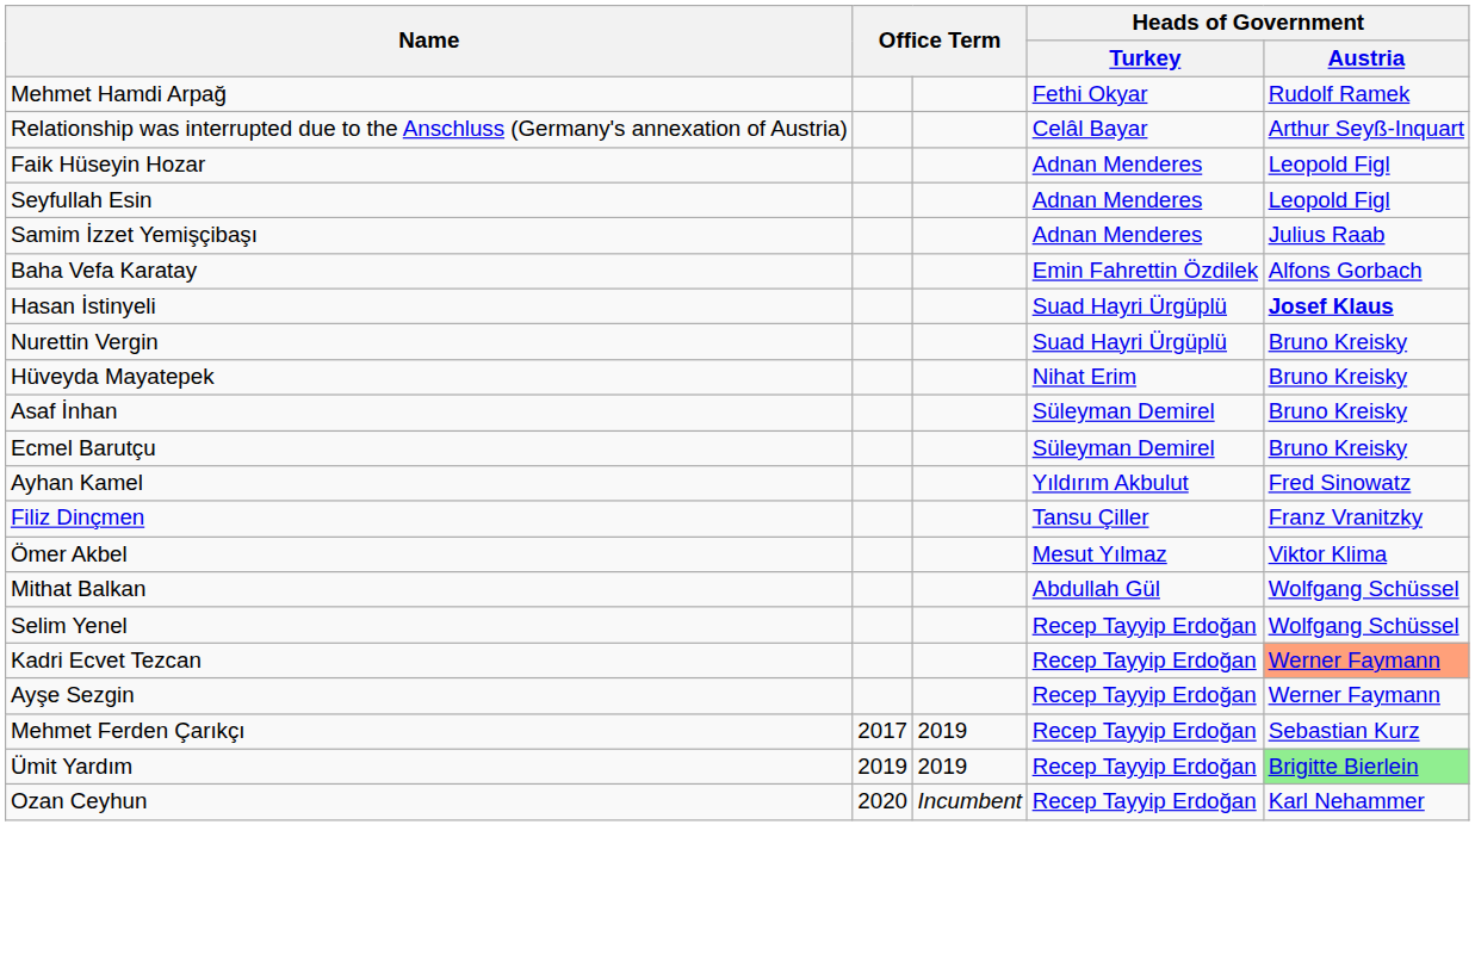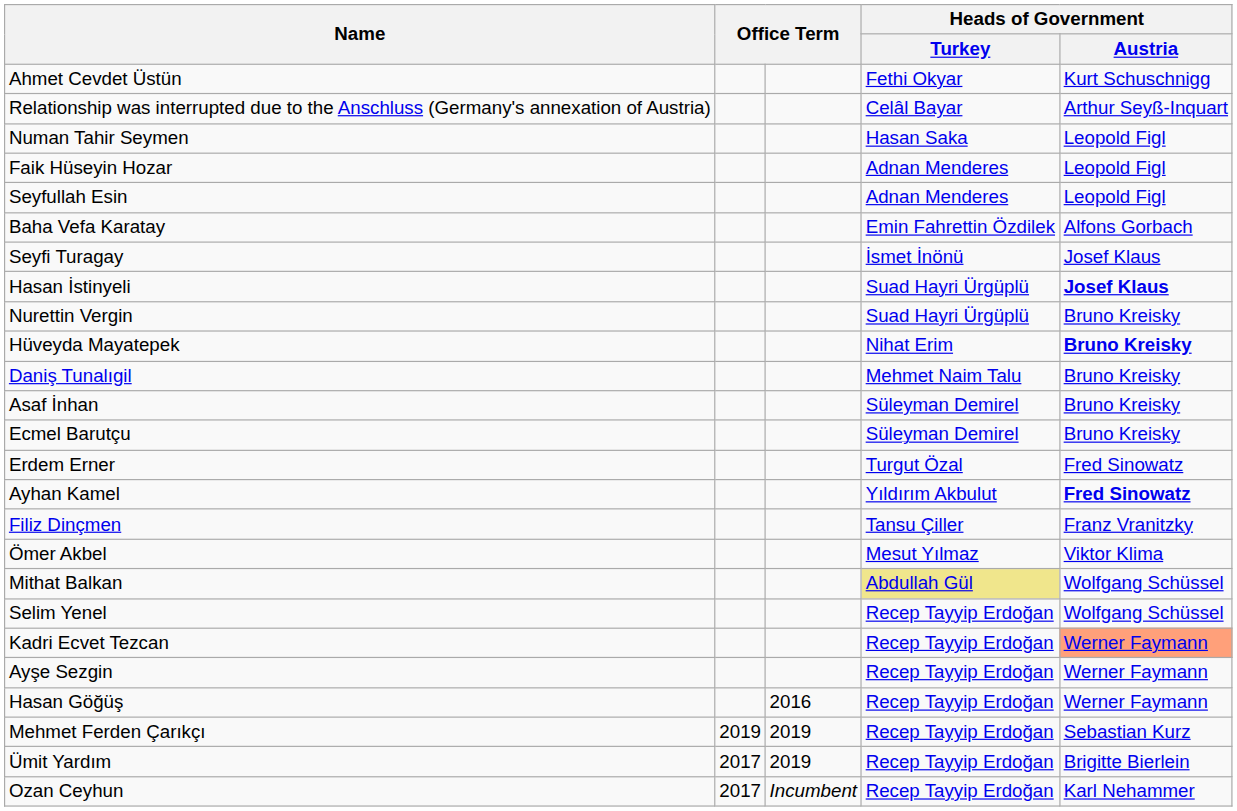- row: Mehmet Hamdi Arpağ | Fethi Okyar | Rudolf Ramek
+ row: Ahmet Cevdet Üstün | Fethi Okyar | Kurt Schuschnigg
+ row: Numan Tahir Seymen | Hasan Saka | Leopold Figl
- row: Samim İzzet Yemişçibaşı | Adnan Menderes | Julius Raab
+ row: Seyfi Turagay | İsmet İnönü | Josef Klaus
Hüveyda Mayatepek | Heads of Government / Austria: normal -> bold
+ row: Daniş Tunalıgil | Mehmet Naim Talu | Bruno Kreisky
+ row: Erdem Erner | Turgut Özal | Fred Sinowatz
Ayhan Kamel | Heads of Government / Austria: normal -> bold
Mithat Balkan | Heads of Government / Turkey: no background -> khaki background
+ row: Hasan Göğüş | 2016 | Recep Tayyip Erdoğan | Werner Faymann
Mehmet Ferden Çarıkçı | column 2: 2017 -> 2019
Ümit Yardım | column 2: 2019 -> 2017
Ümit Yardım | Heads of Government / Austria: lightgreen background -> no background
Ozan Ceyhun | column 2: 2020 -> 2017
